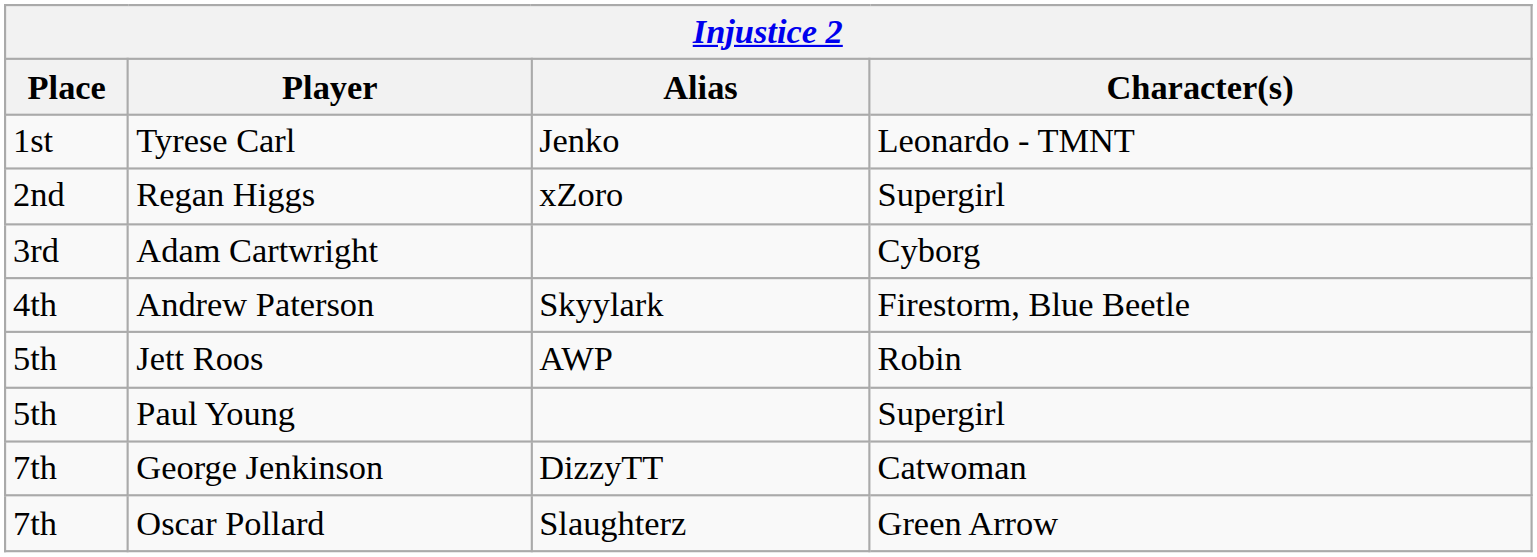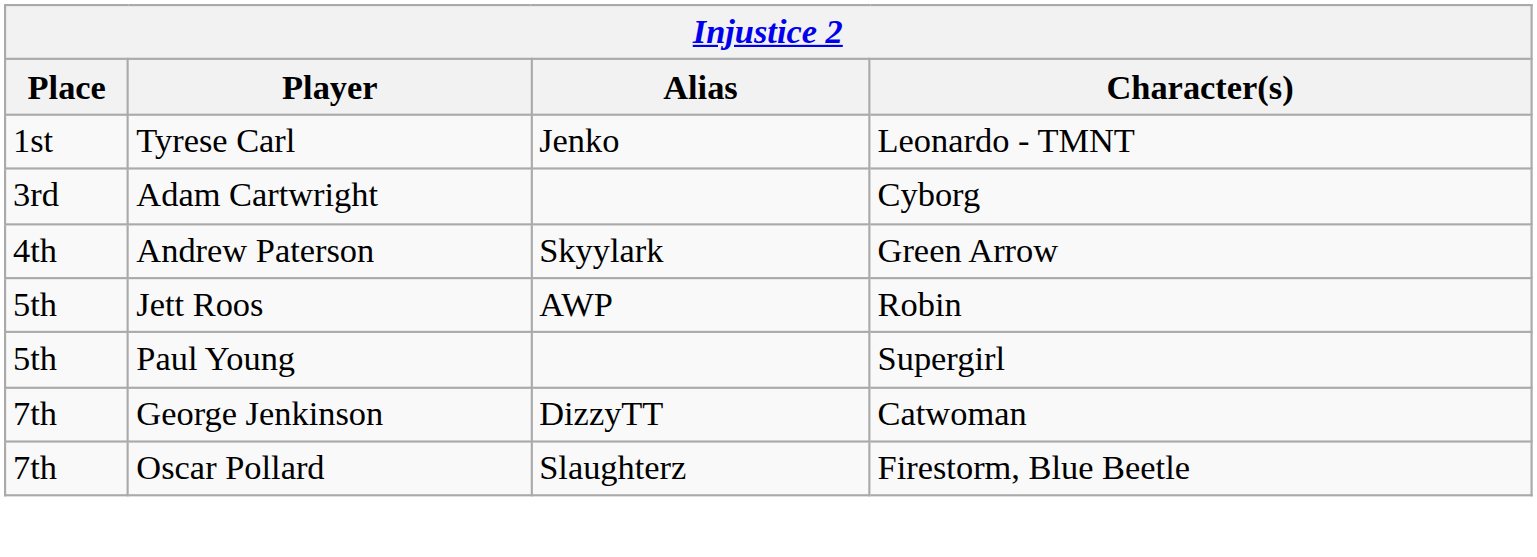- row: 2nd | Regan Higgs | xZoro | Supergirl
Andrew Paterson | Character(s): Firestorm, Blue Beetle -> Green Arrow
Oscar Pollard | Character(s): Green Arrow -> Firestorm, Blue Beetle
